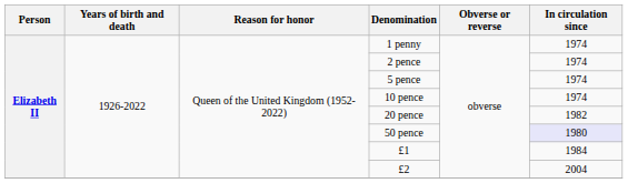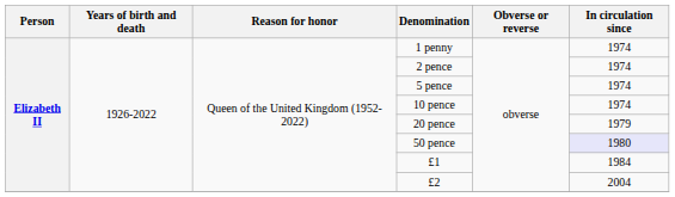20 pence | In circulation since: 1982 -> 1979
